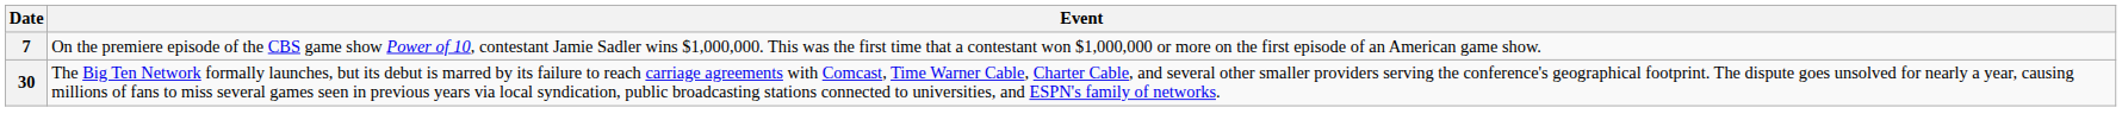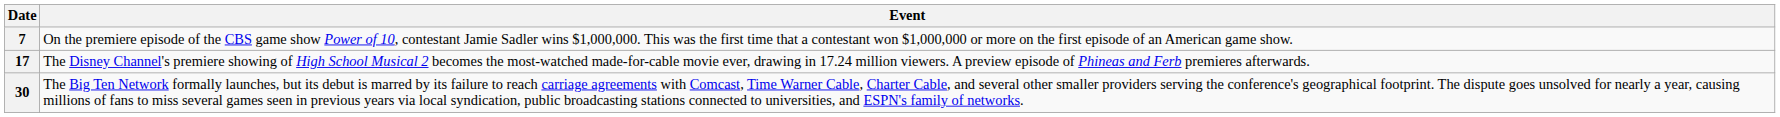+ row: 17 | The Disney Channel's premiere showing of High School Musical 2 becomes the most-watched made-for-cable movie ever, drawing in 17.24 million viewers. A preview episode of Phineas and Ferb premieres afterwards.
